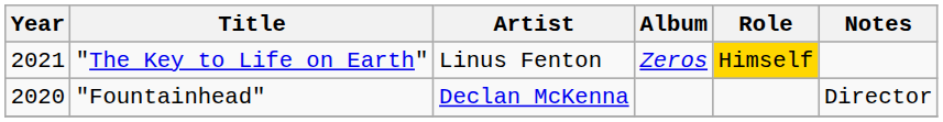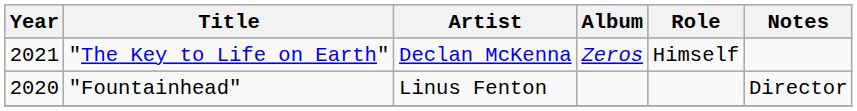"The Key to Life on Earth" | Artist: Linus Fenton -> Declan McKenna
"The Key to Life on Earth" | Role: gold background -> no background
"Fountainhead" | Artist: Declan McKenna -> Linus Fenton
